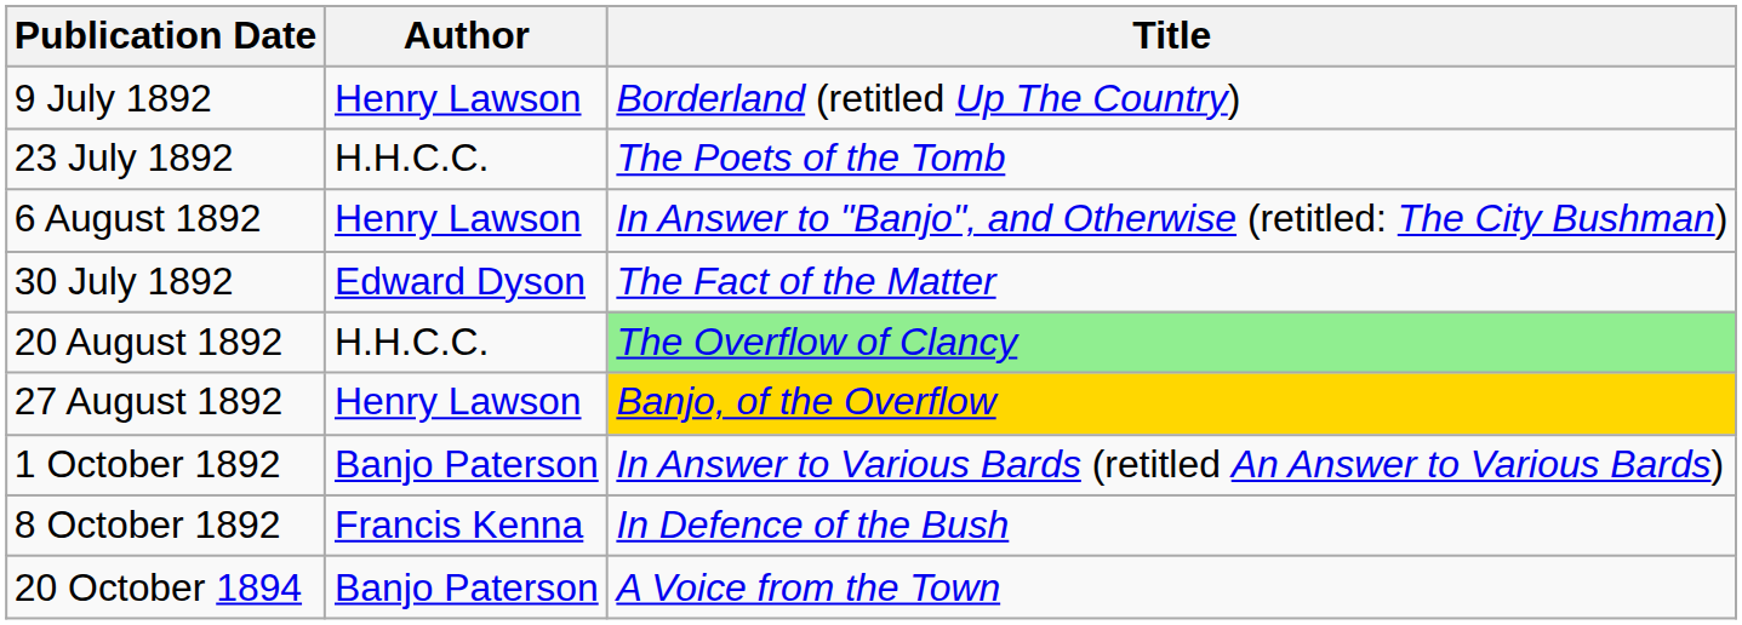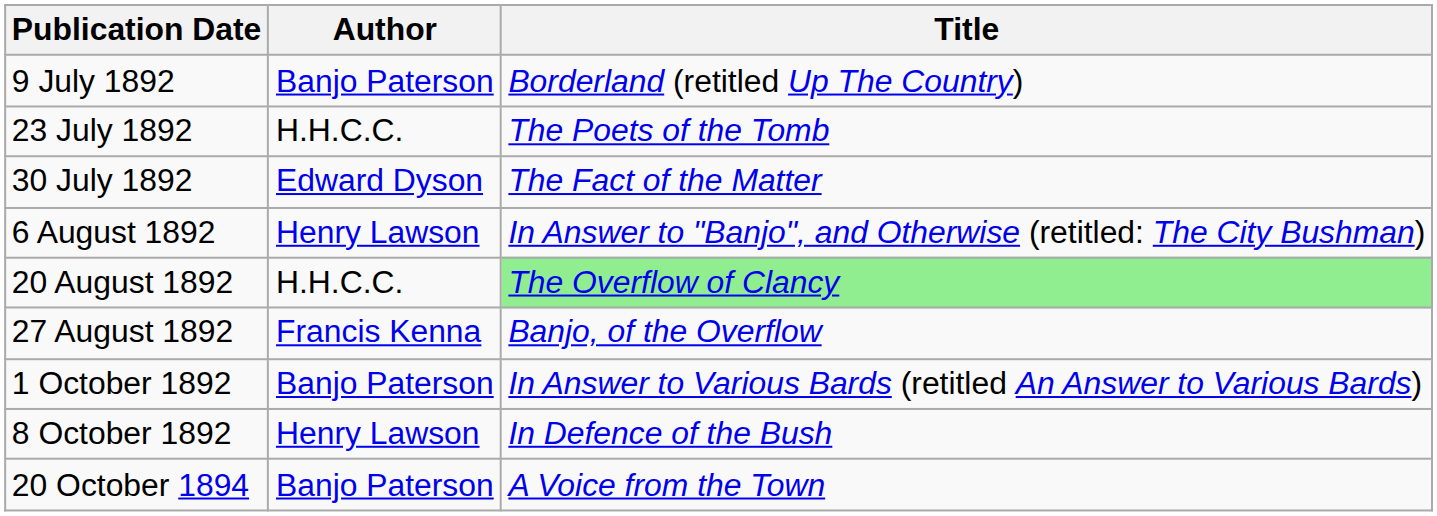9 July 1892 | Author: Henry Lawson -> Banjo Paterson
rows swapped: 30 July 1892 <-> 6 August 1892
27 August 1892 | Author: Henry Lawson -> Francis Kenna
27 August 1892 | Title: gold background -> no background
8 October 1892 | Author: Francis Kenna -> Henry Lawson
